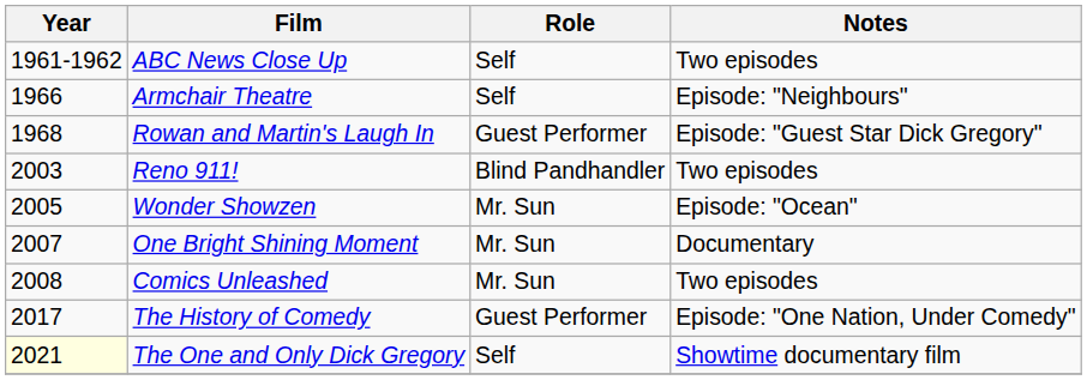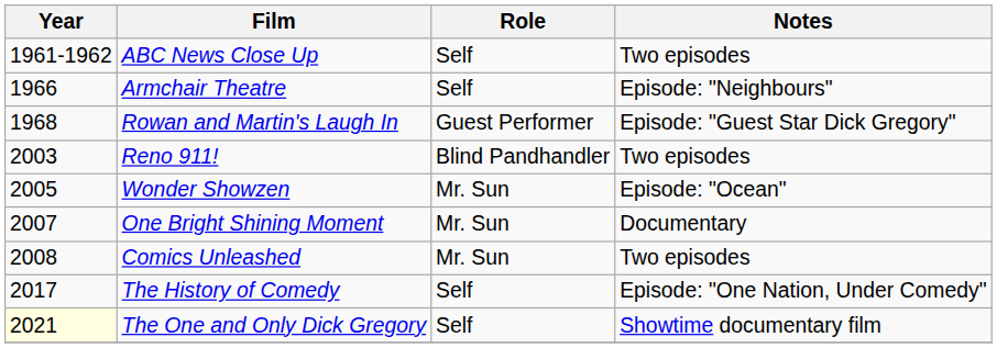The History of Comedy | Role: Guest Performer -> Self
